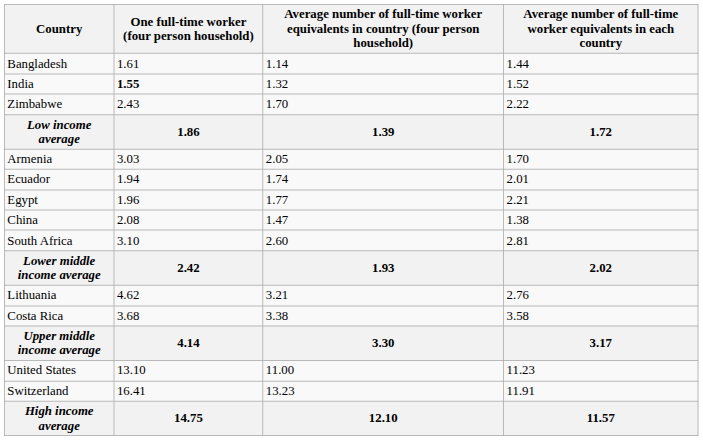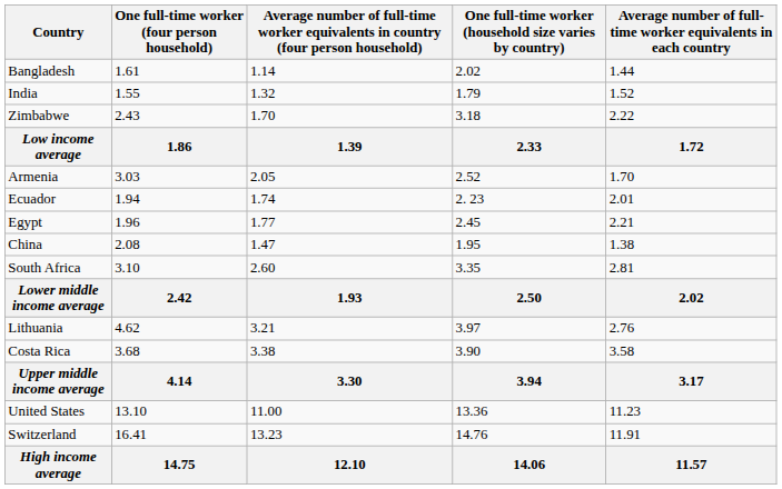+ column: One full-time worker (household size varies by country) | 2.02 | 1.79 | 3.18 | 2.33 | 2.52 | 2. 23 | 2.45 | 1.95 | 3.35 | 2.50 | 3.97 | 3.90 | 3.94 | 13.36 | 14.76 | 14.06
India | One full-time worker (four person household): bold -> normal
